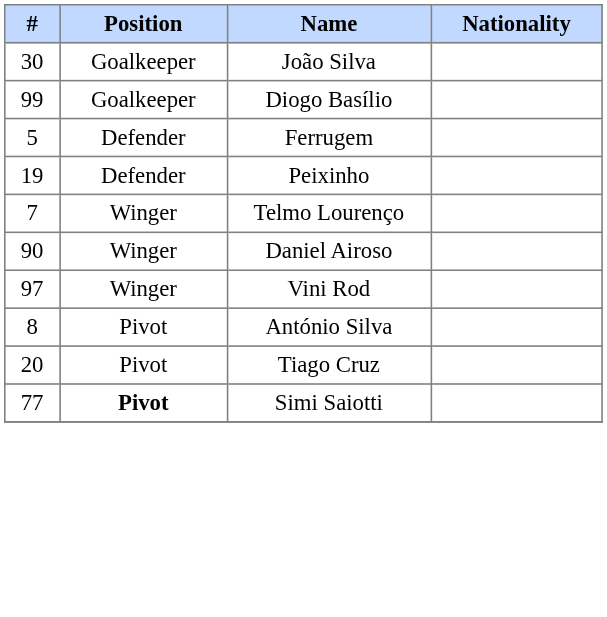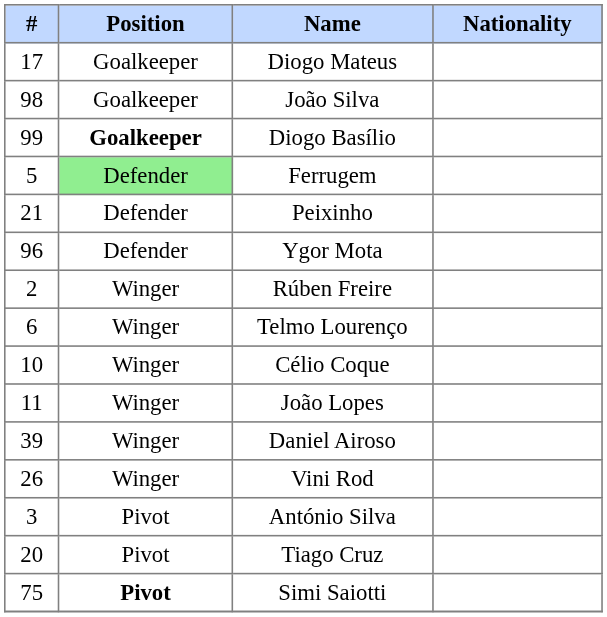+ row: 17 | Goalkeeper | Diogo Mateus
João Silva | #: 30 -> 98
Diogo Basílio | Position: normal -> bold
Ferrugem | Position: no background -> lightgreen background
Peixinho | #: 19 -> 21
+ row: 96 | Defender | Ygor Mota
+ row: 2 | Winger | Rúben Freire
Telmo Lourenço | #: 7 -> 6
+ row: 10 | Winger | Célio Coque
+ row: 11 | Winger | João Lopes
Daniel Airoso | #: 90 -> 39
Vini Rod | #: 97 -> 26
António Silva | #: 8 -> 3
Simi Saiotti | #: 77 -> 75
